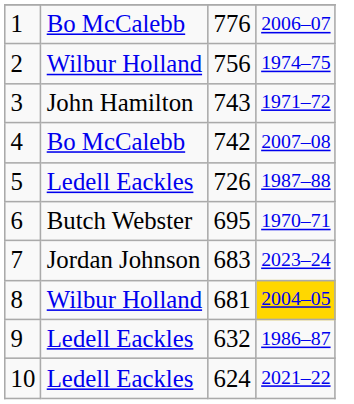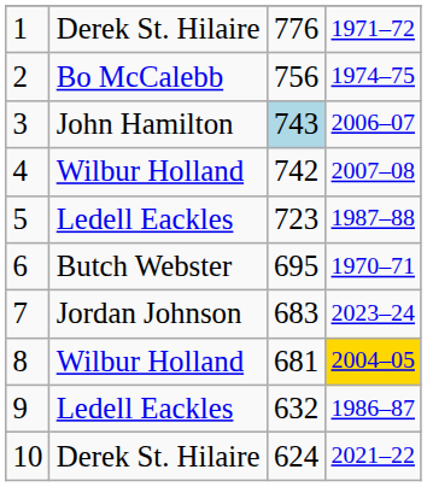1 | column 2: Bo McCalebb -> Derek St. Hilaire
1 | column 4: 2006–07 -> 1971–72
2 | column 2: Wilbur Holland -> Bo McCalebb
3 | column 3: no background -> lightblue background
3 | column 4: 1971–72 -> 2006–07
4 | column 2: Bo McCalebb -> Wilbur Holland
5 | column 3: 726 -> 723
10 | column 2: Ledell Eackles -> Derek St. Hilaire
